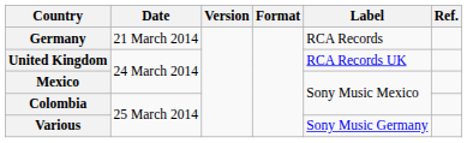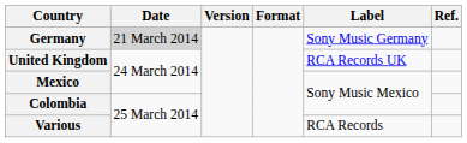Germany | Date: no background -> lightgrey background
Germany | Label: RCA Records -> Sony Music Germany
Various | Label: Sony Music Germany -> RCA Records
